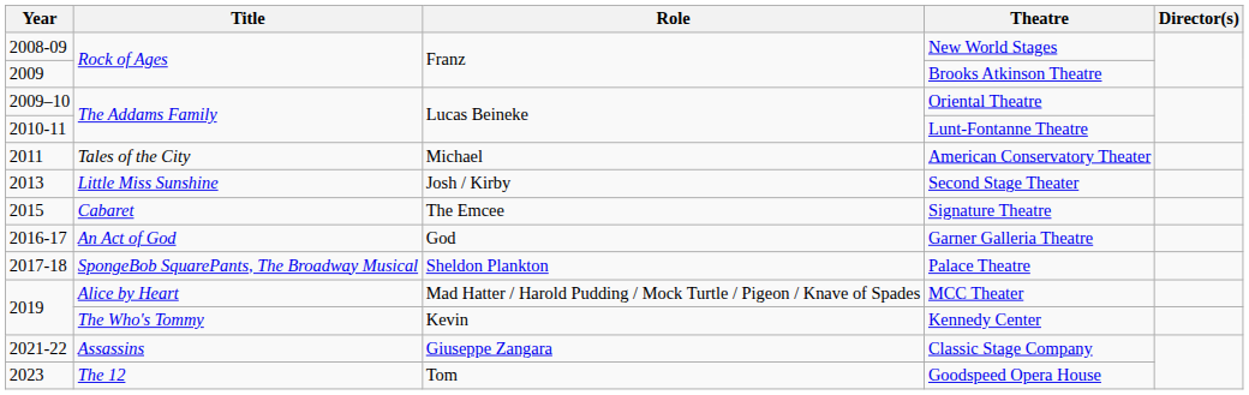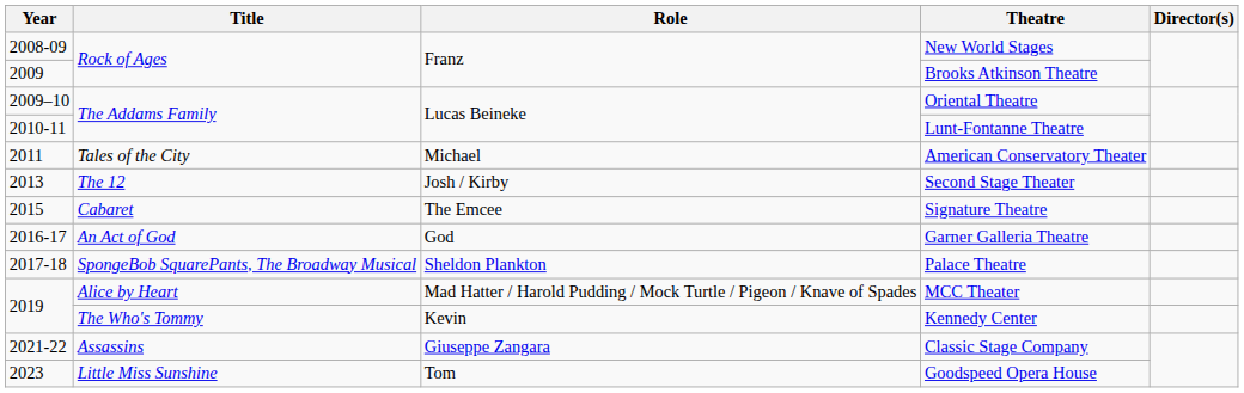Second Stage Theater | Title: Little Miss Sunshine -> The 12
Goodspeed Opera House | Title: The 12 -> Little Miss Sunshine
